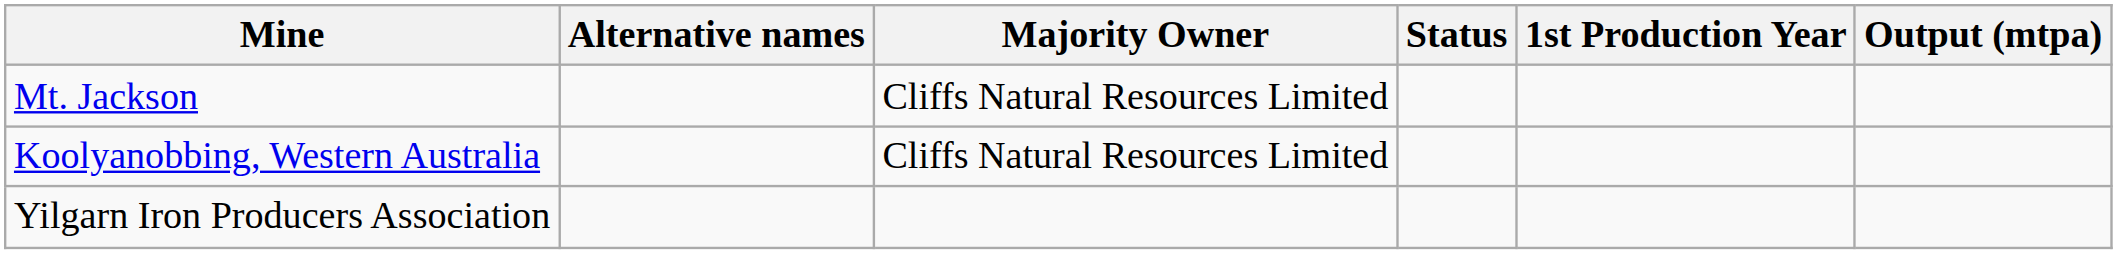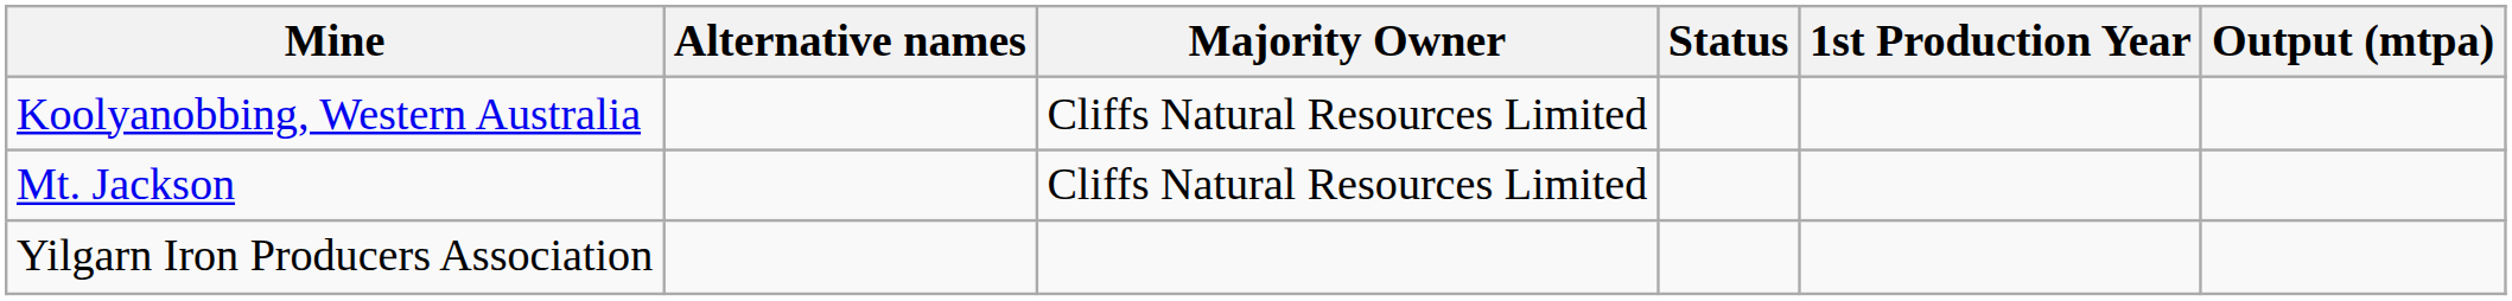rows swapped: Koolyanobbing, Western Australia <-> Mt. Jackson
